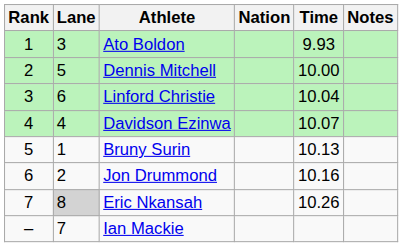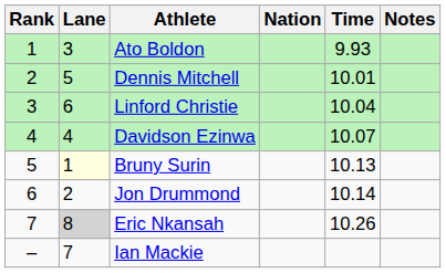Dennis Mitchell | Time: 10.00 -> 10.01
Bruny Surin | Lane: no background -> lightyellow background
Jon Drummond | Time: 10.16 -> 10.14
